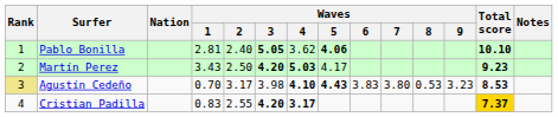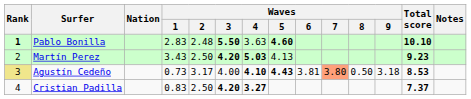Pablo Bonilla | Rank: normal -> bold
Pablo Bonilla | Waves / 1: 2.81 -> 2.83
Pablo Bonilla | Waves / 2: 2.40 -> 2.48
Pablo Bonilla | Waves / 3: 5.05 -> 5.50
Pablo Bonilla | Waves / 4: 3.62 -> 3.63
Pablo Bonilla | Waves / 5: 4.06 -> 4.60
Martín Perez | Waves / 5: 4.17 -> 4.13
Agustín Cedeño | Waves / 1: 0.70 -> 0.73
Agustín Cedeño | Waves / 3: 3.98 -> 4.00
Agustín Cedeño | Waves / 6: 3.83 -> 3.81
Agustín Cedeño | Waves / 7: no background -> lightsalmon background
Agustín Cedeño | Waves / 8: 0.53 -> 0.50
Agustín Cedeño | Waves / 9: 3.23 -> 3.18
Cristian Padilla | Waves / 2: 2.55 -> 2.50
Cristian Padilla | Waves / 4: 3.17 -> 3.27
Cristian Padilla | Total score: gold background -> no background
